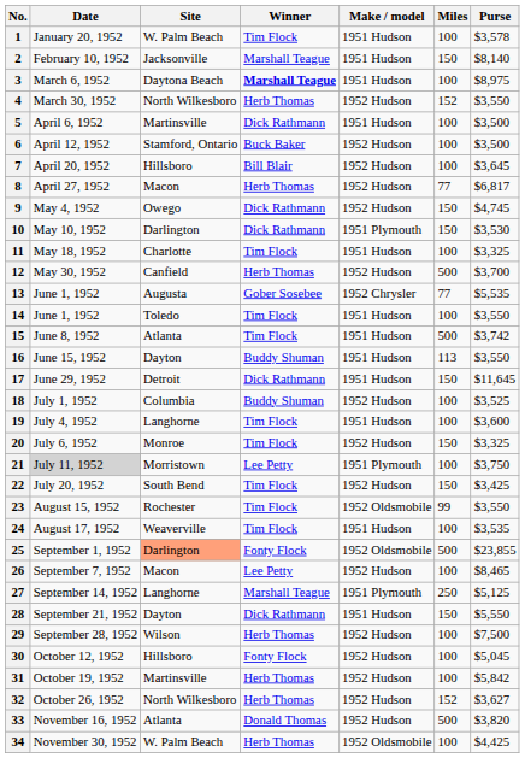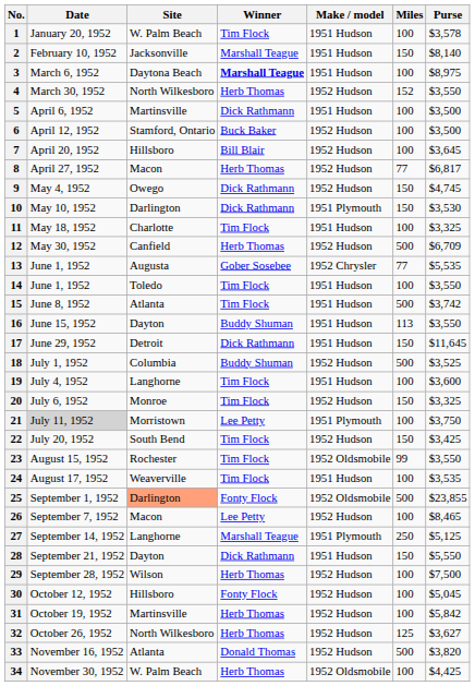12 | Purse: $3,700 -> $6,709
18 | Miles: 100 -> 500
32 | Miles: 152 -> 125
